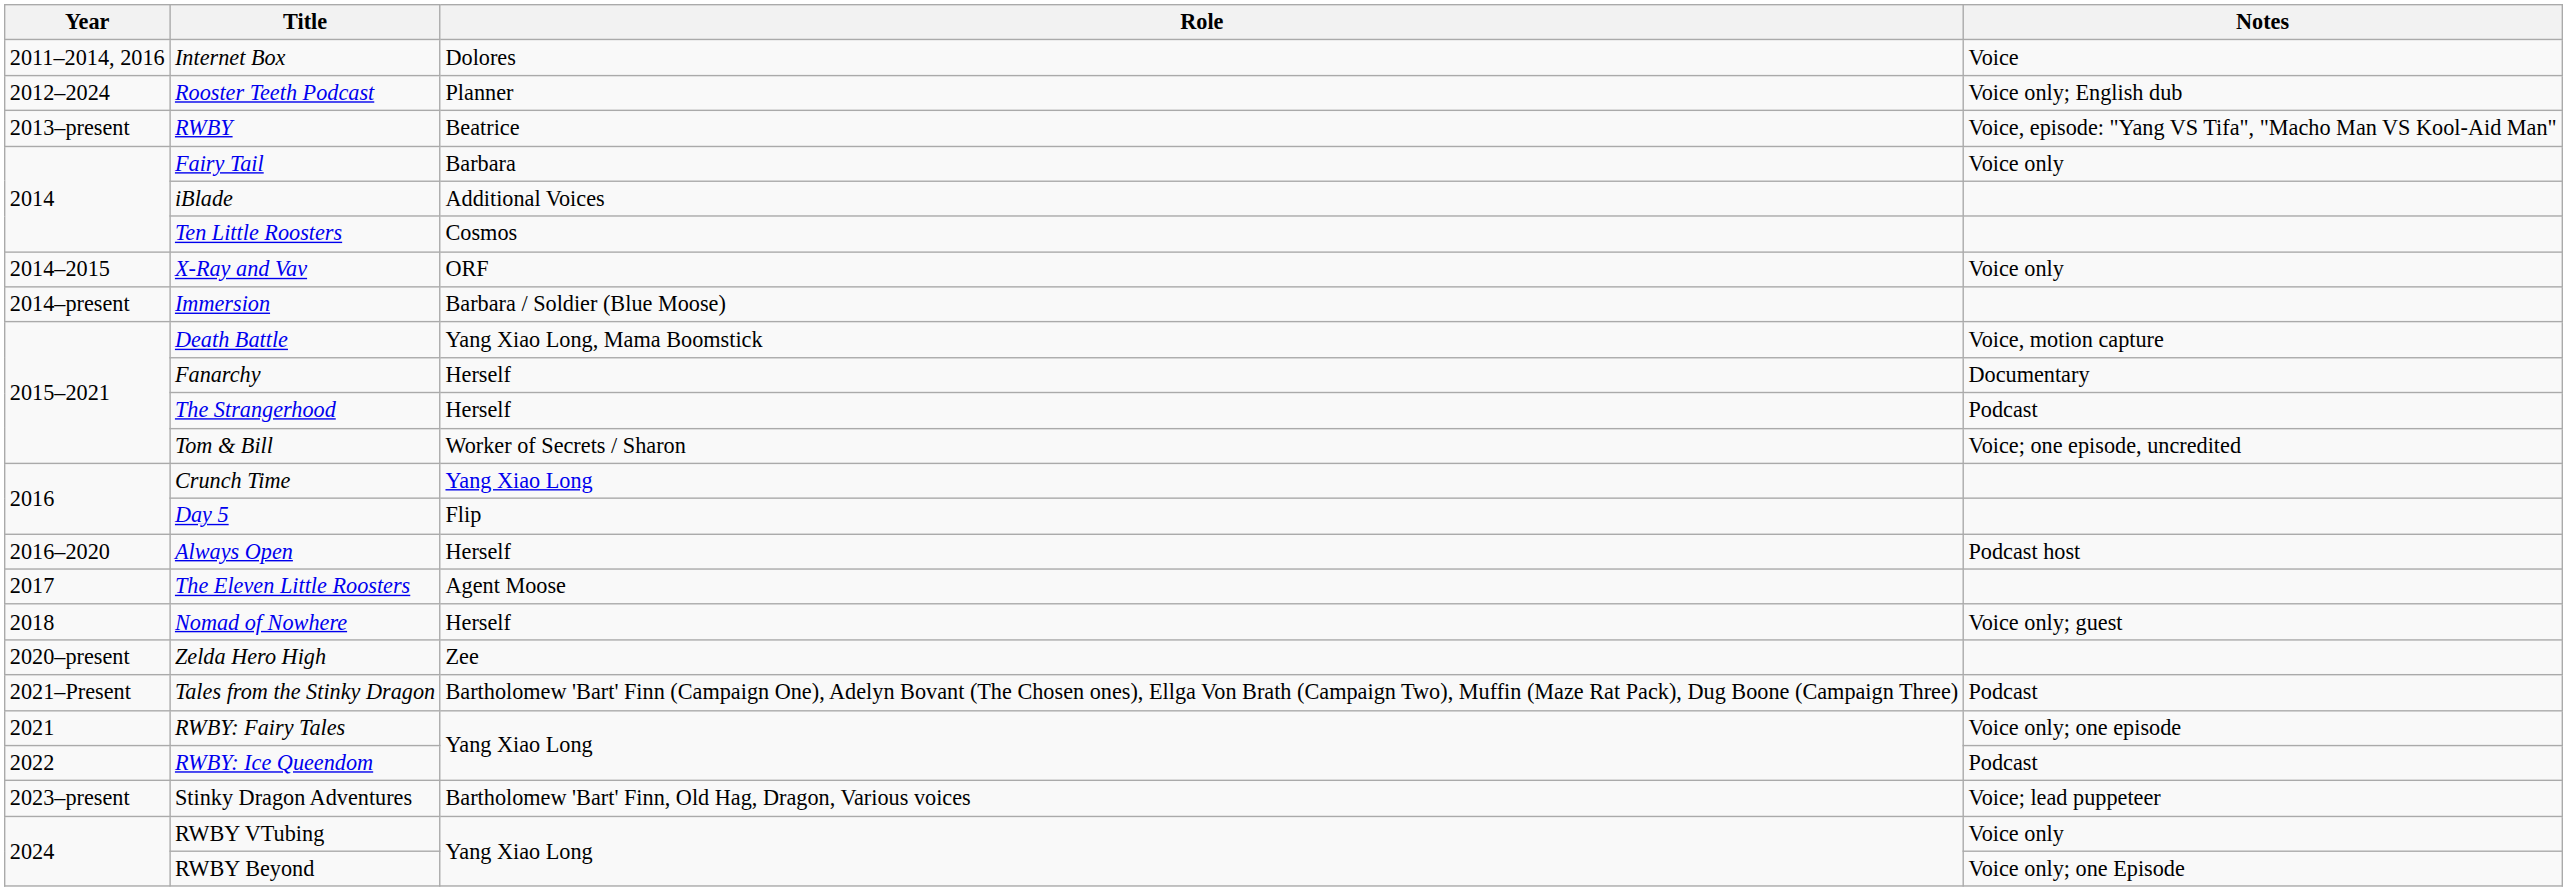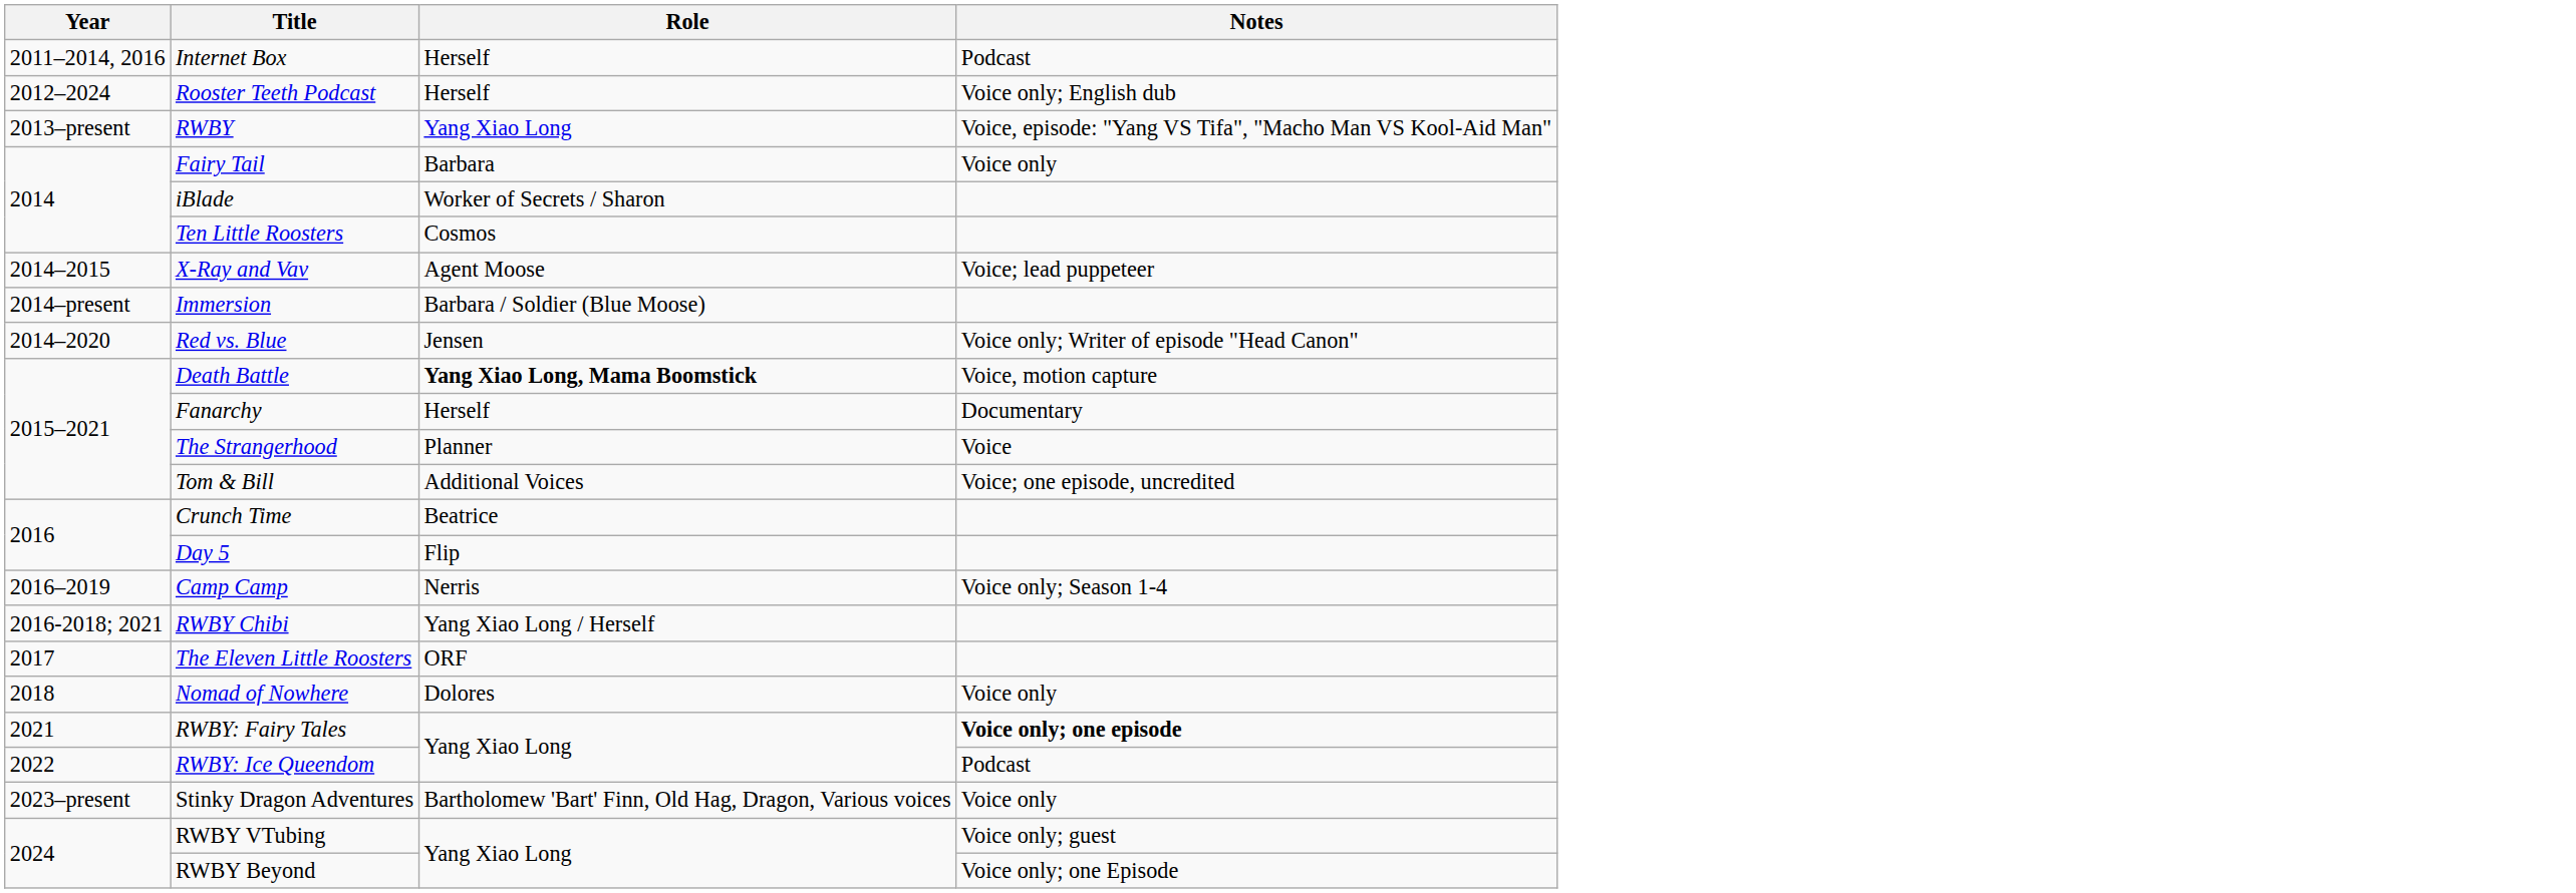Internet Box | Role: Dolores -> Herself
Internet Box | Notes: Voice -> Podcast
Rooster Teeth Podcast | Role: Planner -> Herself
RWBY | Role: Beatrice -> Yang Xiao Long
iBlade | Role: Additional Voices -> Worker of Secrets / Sharon
X-Ray and Vav | Role: ORF -> Agent Moose
X-Ray and Vav | Notes: Voice only -> Voice; lead puppeteer
+ row: 2014–2020 | Red vs. Blue | Jensen | Voice only; Writer of episode "Head Canon"
Death Battle | Role: normal -> bold
The Strangerhood | Role: Herself -> Planner
The Strangerhood | Notes: Podcast -> Voice
Tom & Bill | Role: Worker of Secrets / Sharon -> Additional Voices
Crunch Time | Role: Yang Xiao Long -> Beatrice
+ row: 2016–2019 | Camp Camp | Nerris | Voice only; Season 1-4
- row: 2016–2020 | Always Open | Herself | Podcast host
+ row: 2016-2018; 2021 | RWBY Chibi | Yang Xiao Long / Herself
The Eleven Little Roosters | Role: Agent Moose -> ORF
Nomad of Nowhere | Role: Herself -> Dolores
Nomad of Nowhere | Notes: Voice only; guest -> Voice only
- row: 2020–present | Zelda Hero High | Zee
- row: 2021–Present | Tales from the Stinky Dragon | Bartholomew 'Bart' Finn (Campaign One), Adelyn Bovant (The Chosen ones), Ellga Von Brath (Campaign Two), Muffin (Maze Rat Pack), Dug Boone (Campaign Three) | Podcast
RWBY: Fairy Tales | Notes: normal -> bold
Stinky Dragon Adventures | Notes: Voice; lead puppeteer -> Voice only
RWBY VTubing | Notes: Voice only -> Voice only; guest
